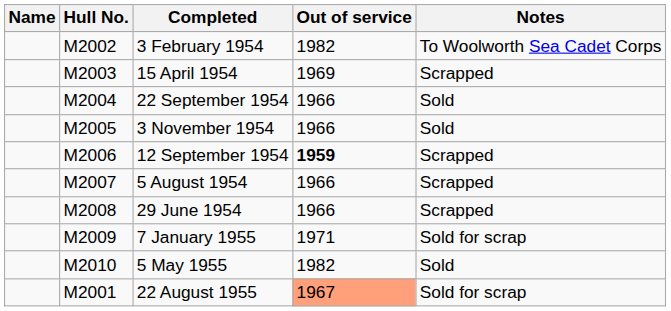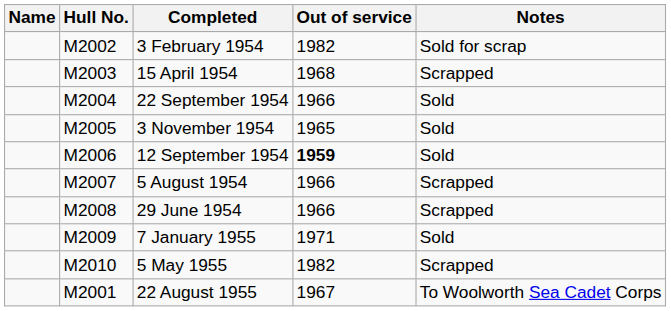3 February 1954 | Notes: To Woolworth Sea Cadet Corps -> Sold for scrap
15 April 1954 | Out of service: 1969 -> 1968
3 November 1954 | Out of service: 1966 -> 1965
12 September 1954 | Notes: Scrapped -> Sold
7 January 1955 | Notes: Sold for scrap -> Sold
5 May 1955 | Notes: Sold -> Scrapped
22 August 1955 | Out of service: lightsalmon background -> no background
22 August 1955 | Notes: Sold for scrap -> To Woolworth Sea Cadet Corps
